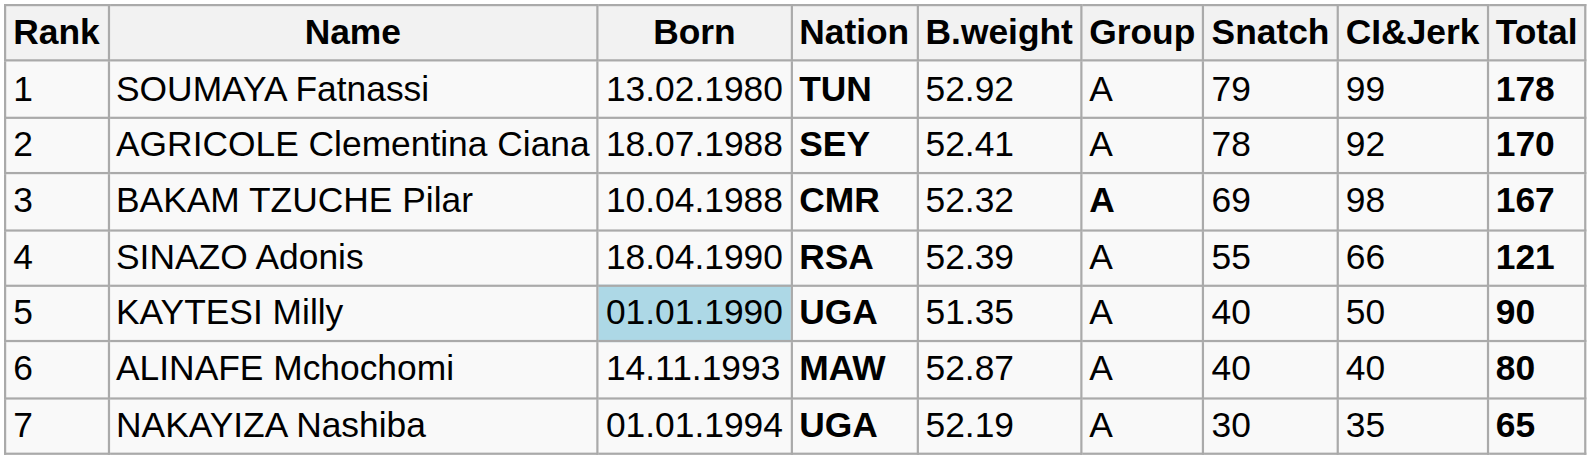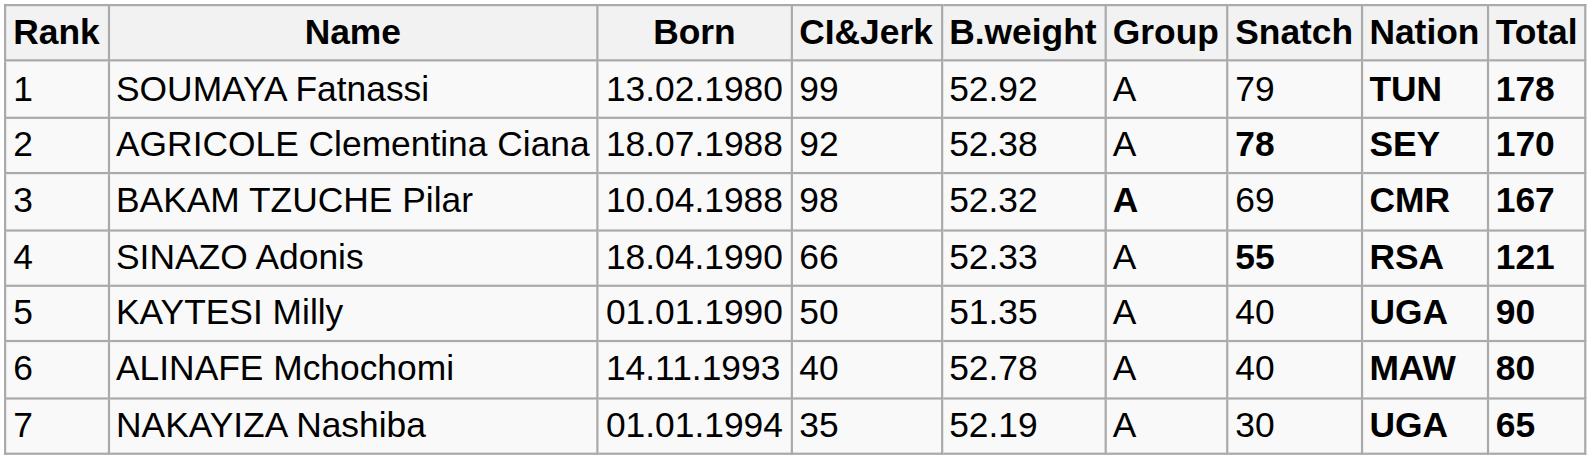columns swapped: Nation <-> CI&Jerk
AGRICOLE Clementina Ciana | B.weight: 52.41 -> 52.38
AGRICOLE Clementina Ciana | Snatch: normal -> bold
SINAZO Adonis | B.weight: 52.39 -> 52.33
SINAZO Adonis | Snatch: normal -> bold
KAYTESI Milly | Born: lightblue background -> no background
ALINAFE Mchochomi | B.weight: 52.87 -> 52.78
